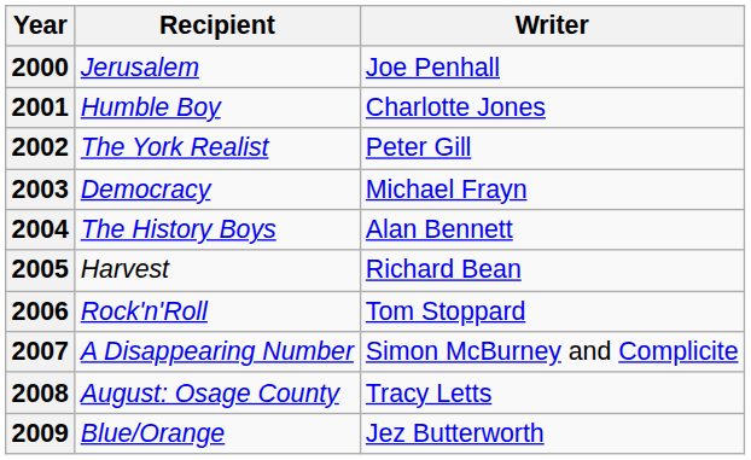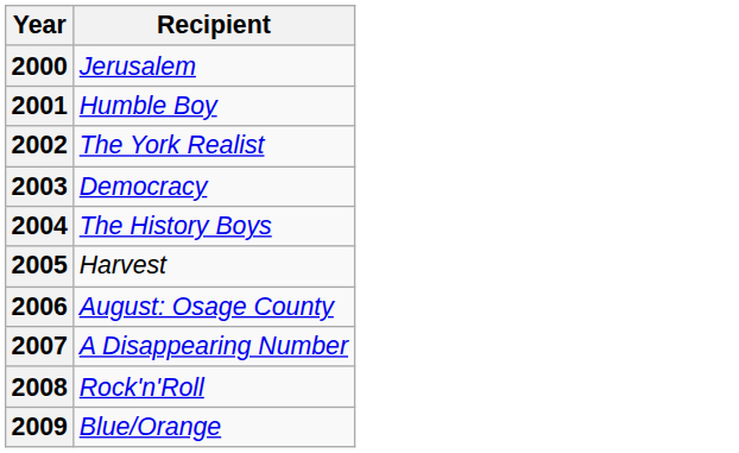- column: Writer | Joe Penhall | Charlotte Jones | Peter Gill | Michael Frayn | Alan Bennett | Richard Bean | Tom Stoppard | Simon McBurney and Complicite | Tracy Letts | Jez Butterworth
2006 | Recipient: Rock'n'Roll -> August: Osage County
2008 | Recipient: August: Osage County -> Rock'n'Roll
